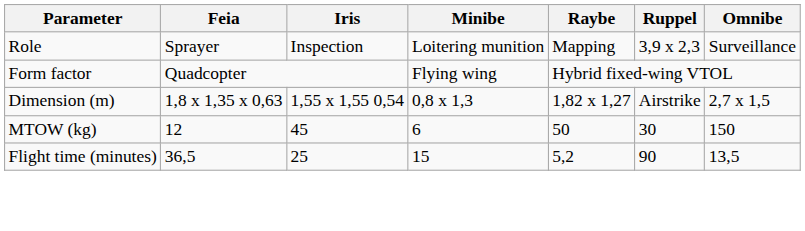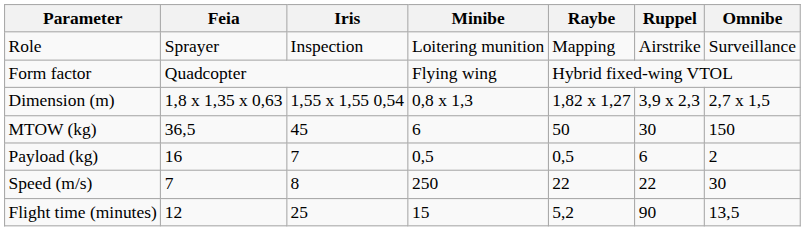Role | Ruppel: 3,9 x 2,3 -> Airstrike
Dimension (m) | Ruppel: Airstrike -> 3,9 x 2,3
MTOW (kg) | Feia: 12 -> 36,5
+ row: Payload (kg) | 16 | 7 | 0,5 | 0,5 | 6 | 2
+ row: Speed (m/s) | 7 | 8 | 250 | 22 | 22 | 30
Flight time (minutes) | Feia: 36,5 -> 12
